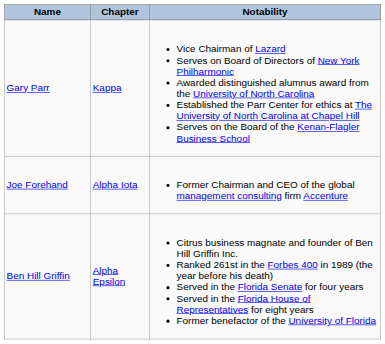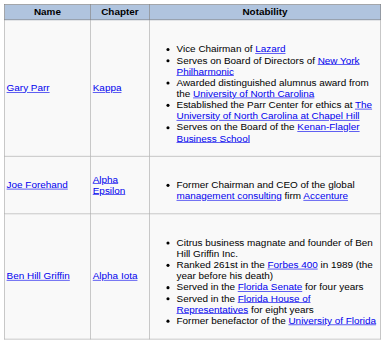Joe Forehand | Chapter: Alpha Iota -> Alpha Epsilon
Ben Hill Griffin | Chapter: Alpha Epsilon -> Alpha Iota
